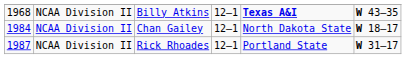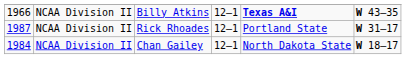Billy Atkins | column 1: 1968 -> 1966
rows swapped: Chan Gailey <-> Rick Rhoades
